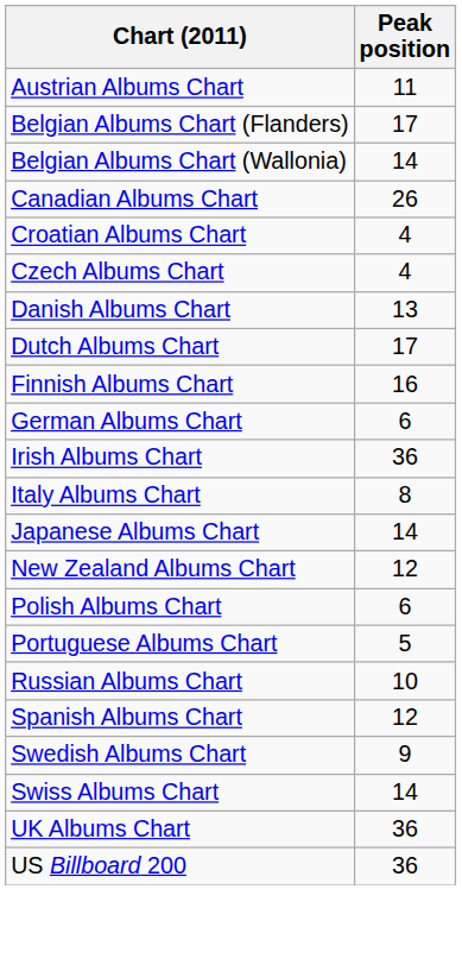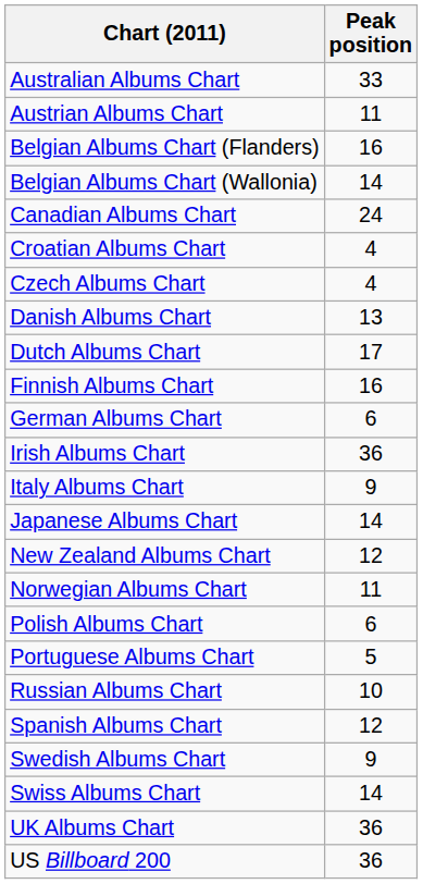+ row: Australian Albums Chart | 33
Belgian Albums Chart (Flanders) | Peak position: 17 -> 16
Canadian Albums Chart | Peak position: 26 -> 24
Italy Albums Chart | Peak position: 8 -> 9
+ row: Norwegian Albums Chart | 11
